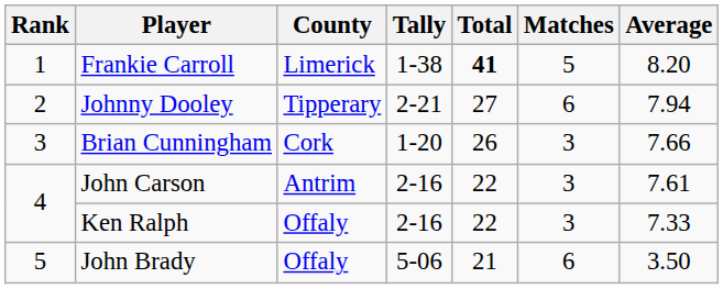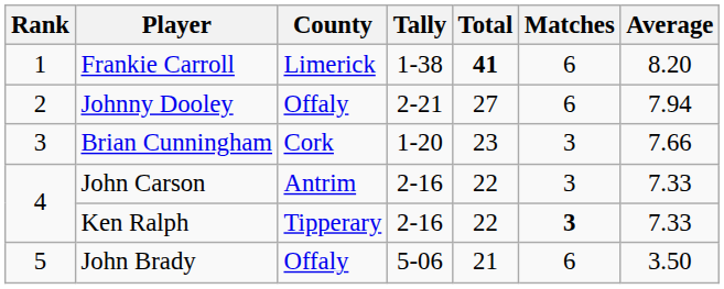Frankie Carroll | Matches: 5 -> 6
Johnny Dooley | County: Tipperary -> Offaly
Brian Cunningham | Total: 26 -> 23
John Carson | Average: 7.61 -> 7.33
Ken Ralph | County: Offaly -> Tipperary
Ken Ralph | Matches: normal -> bold
